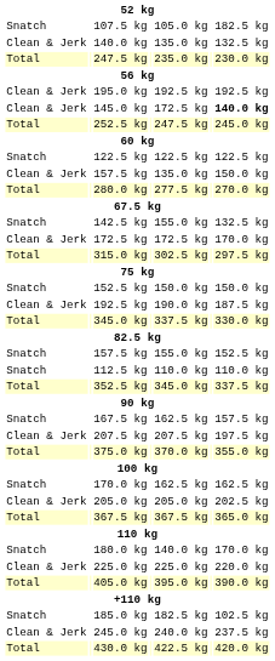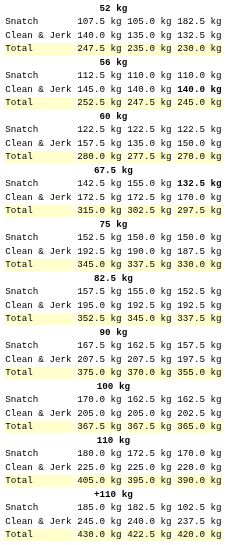rows swapped: 112.5 kg <-> 195.0 kg
145.0 kg | column 5: 172.5 kg -> 140.0 kg
142.5 kg | column 7: normal -> bold
180.0 kg | column 5: 140.0 kg -> 172.5 kg
